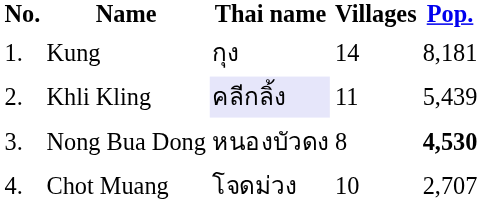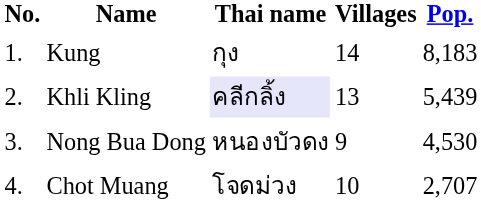Kung | Pop.: 8,181 -> 8,183
Khli Kling | Villages: 11 -> 13
Nong Bua Dong | Villages: 8 -> 9
Nong Bua Dong | Pop.: bold -> normal
